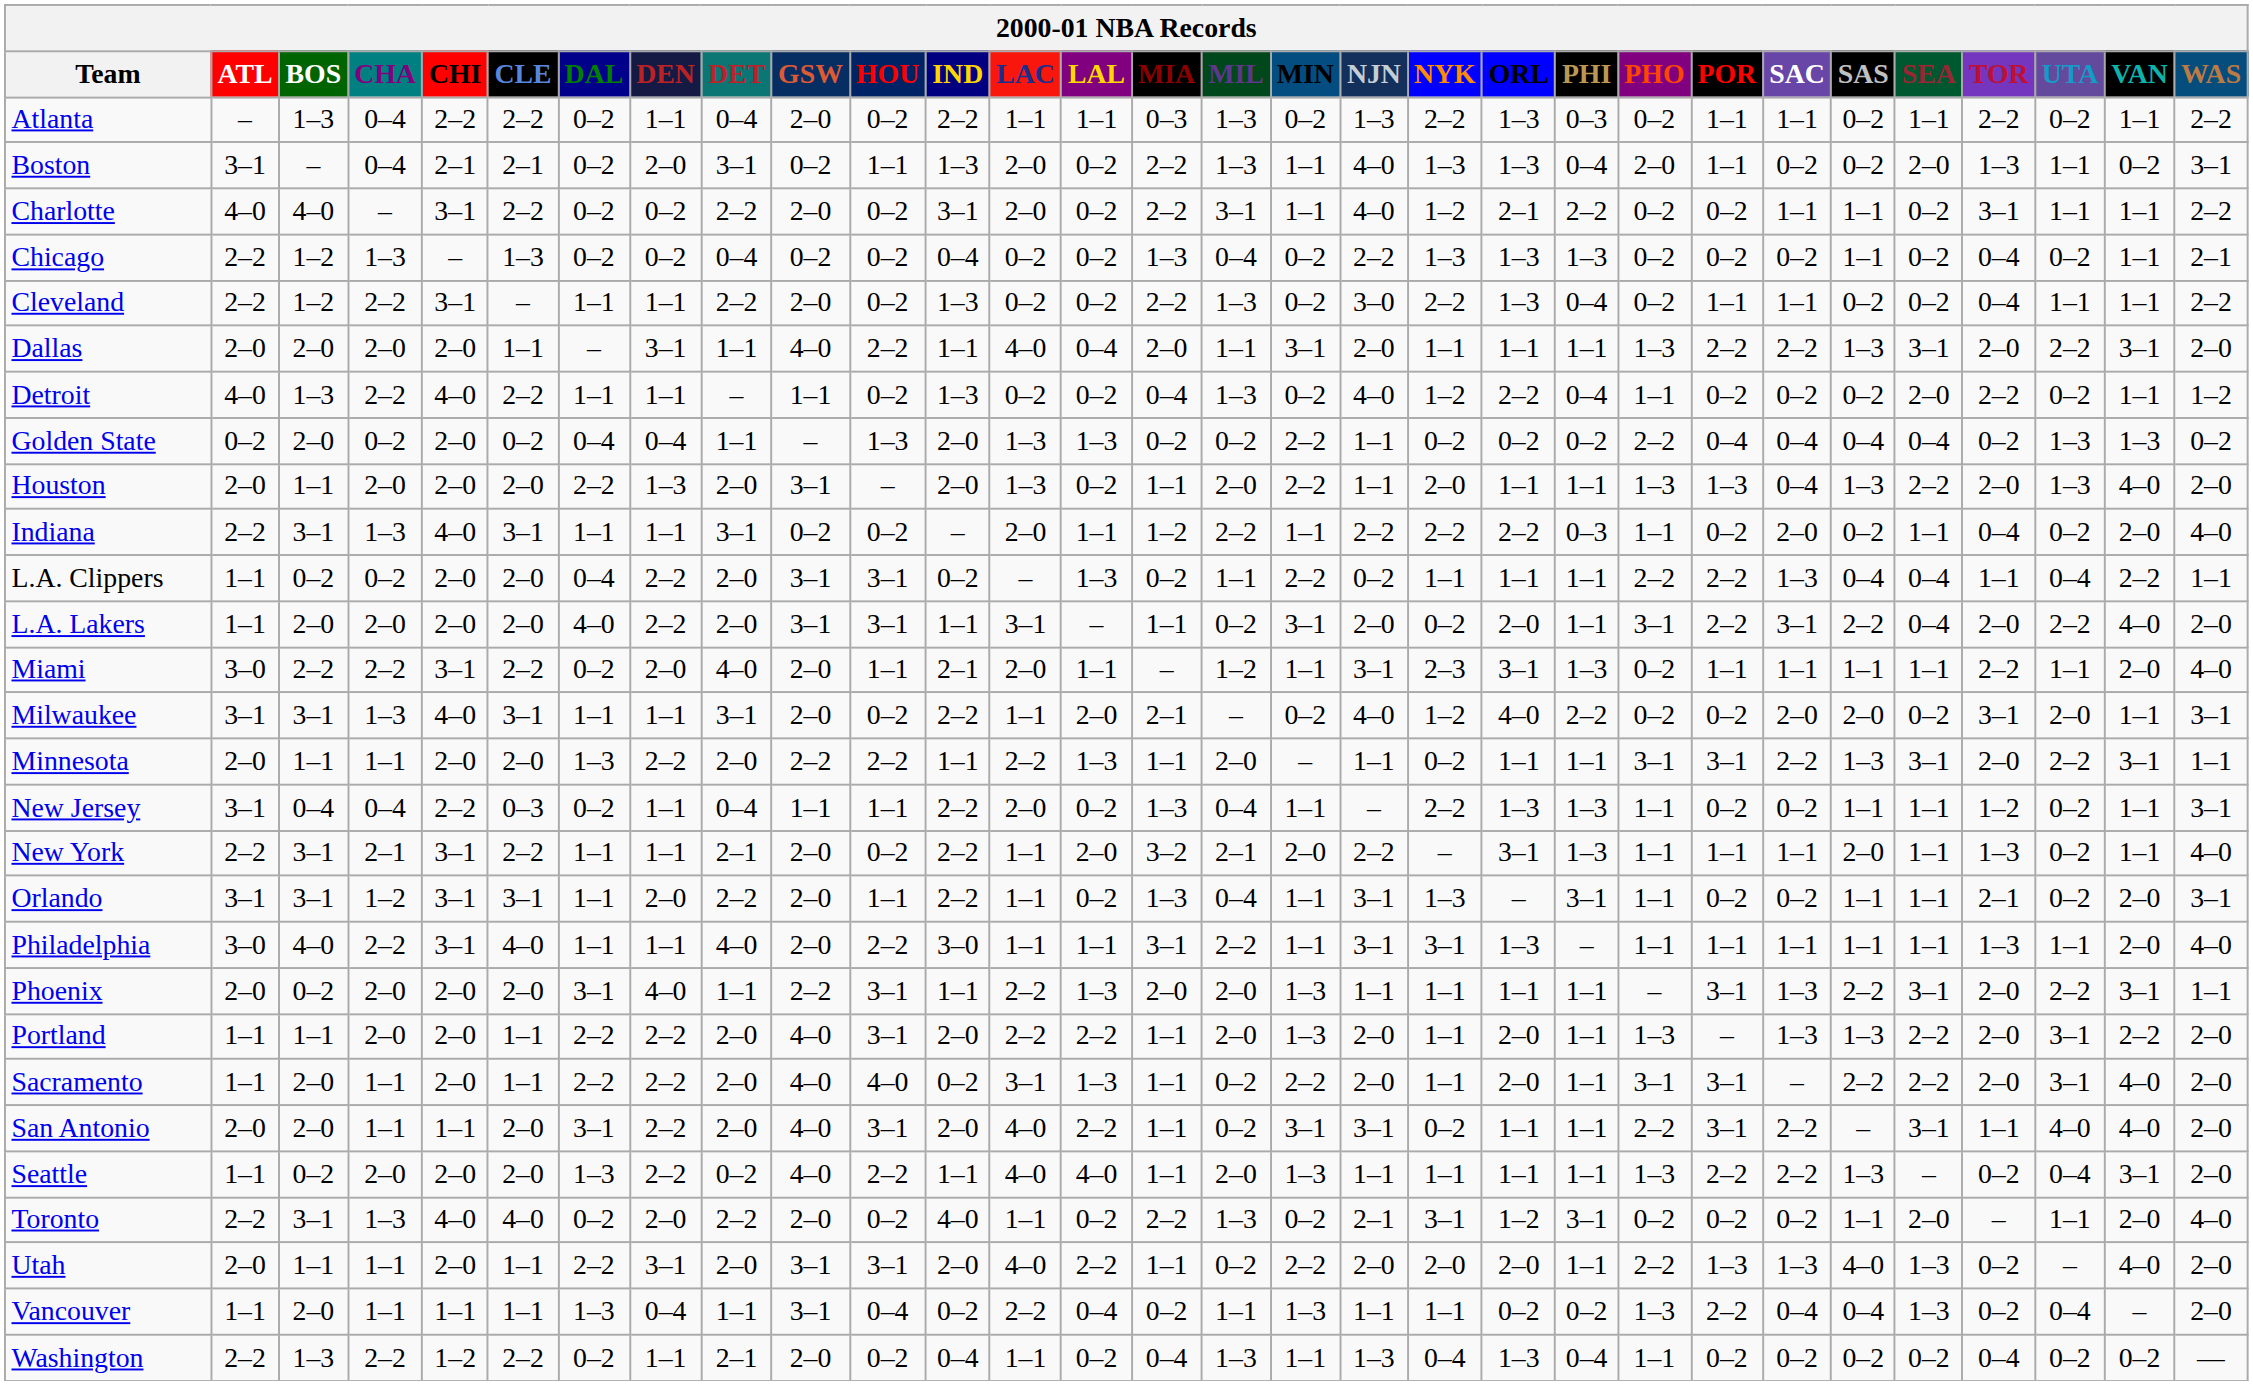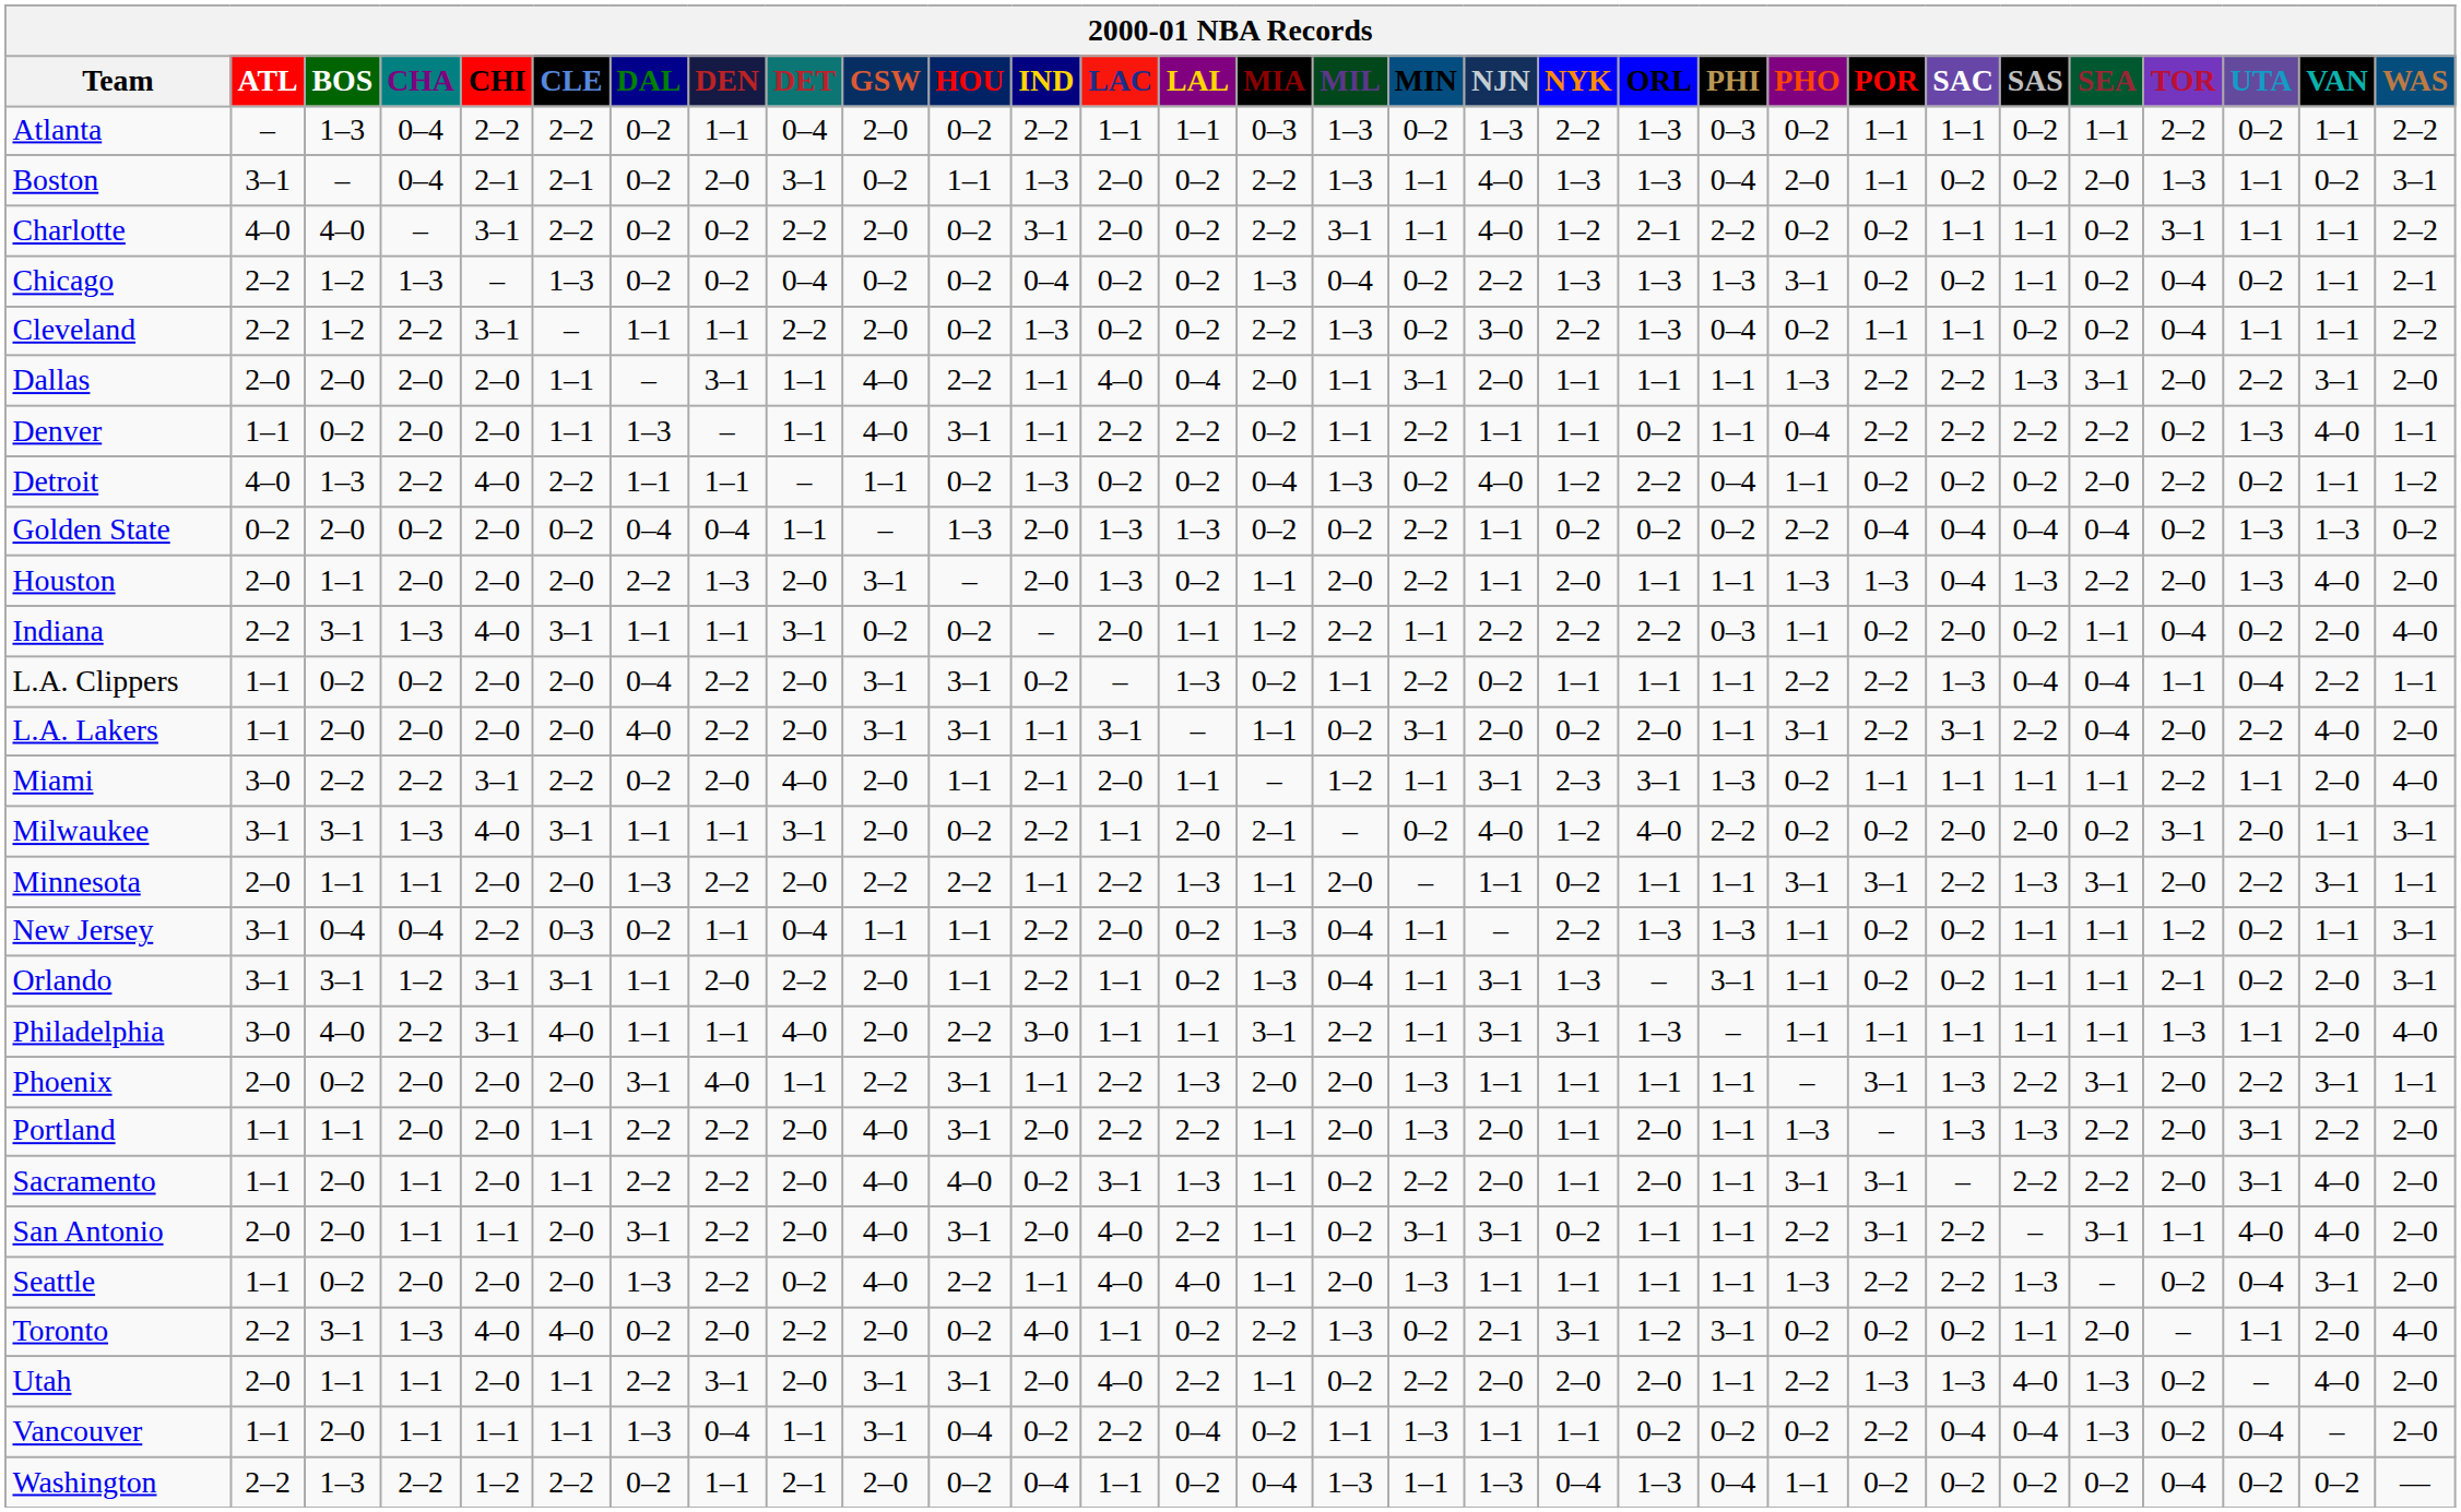Chicago | PHO: 0–2 -> 3–1
+ row: Denver | 1–1 | 0–2 | 2–0 | 2–0 | 1–1 | 1–3 | – | 1–1 | 4–0 | 3–1 | 1–1 | 2–2 | 2–2 | 0–2 | 1–1 | 2–2 | 1–1 | 1–1 | 0–2 | 1–1 | 0–4 | 2–2 | 2–2 | 2–2 | 2–2 | 0–2 | 1–3 | 4–0 | 1–1
- row: New York | 2–2 | 3–1 | 2–1 | 3–1 | 2–2 | 1–1 | 1–1 | 2–1 | 2–0 | 0–2 | 2–2 | 1–1 | 2–0 | 3–2 | 2–1 | 2–0 | 2–2 | – | 3–1 | 1–3 | 1–1 | 1–1 | 1–1 | 2–0 | 1–1 | 1–3 | 0–2 | 1–1 | 4–0
Vancouver | PHO: 1–3 -> 0–2
